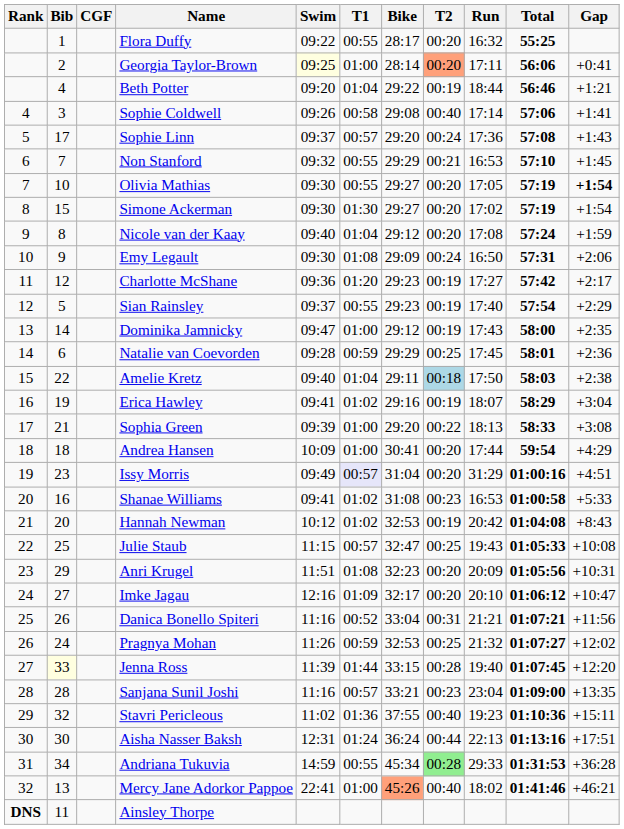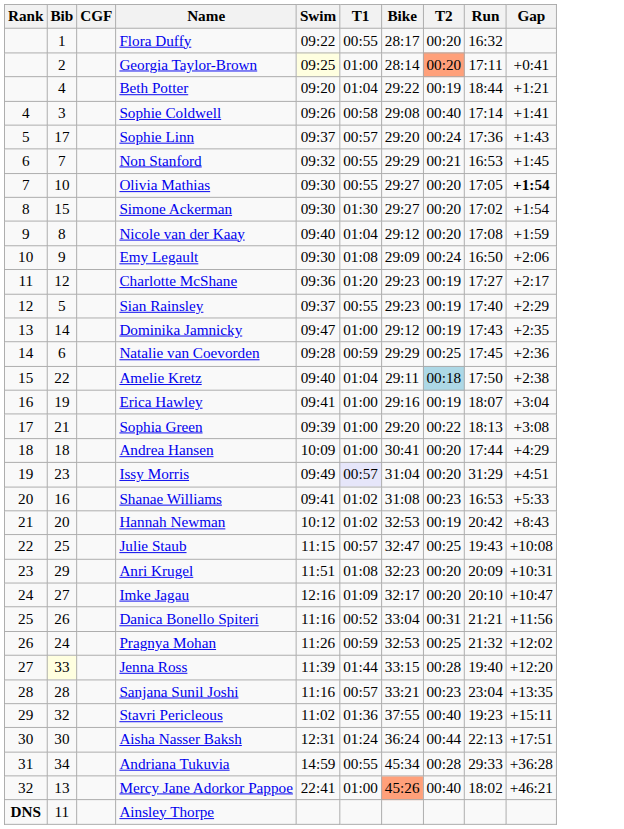- column: Total | 55:25 | 56:06 | 56:46 | 57:06 | 57:08 | 57:10 | 57:19 | 57:19 | 57:24 | 57:31 | 57:42 | 57:54 | 58:00 | 58:01 | 58:03 | 58:29 | 58:33 | 59:54 | 01:00:16 | 01:00:58 | 01:04:08 | 01:05:33 | 01:05:56 | 01:06:12 | 01:07:21 | 01:07:27 | 01:07:45 | 01:09:00 | 01:10:36 | 01:13:16 | 01:31:53 | 01:41:46
Erica Hawley | T1: 01:02 -> 01:00
Andriana Tukuvia | T2: lightgreen background -> no background
